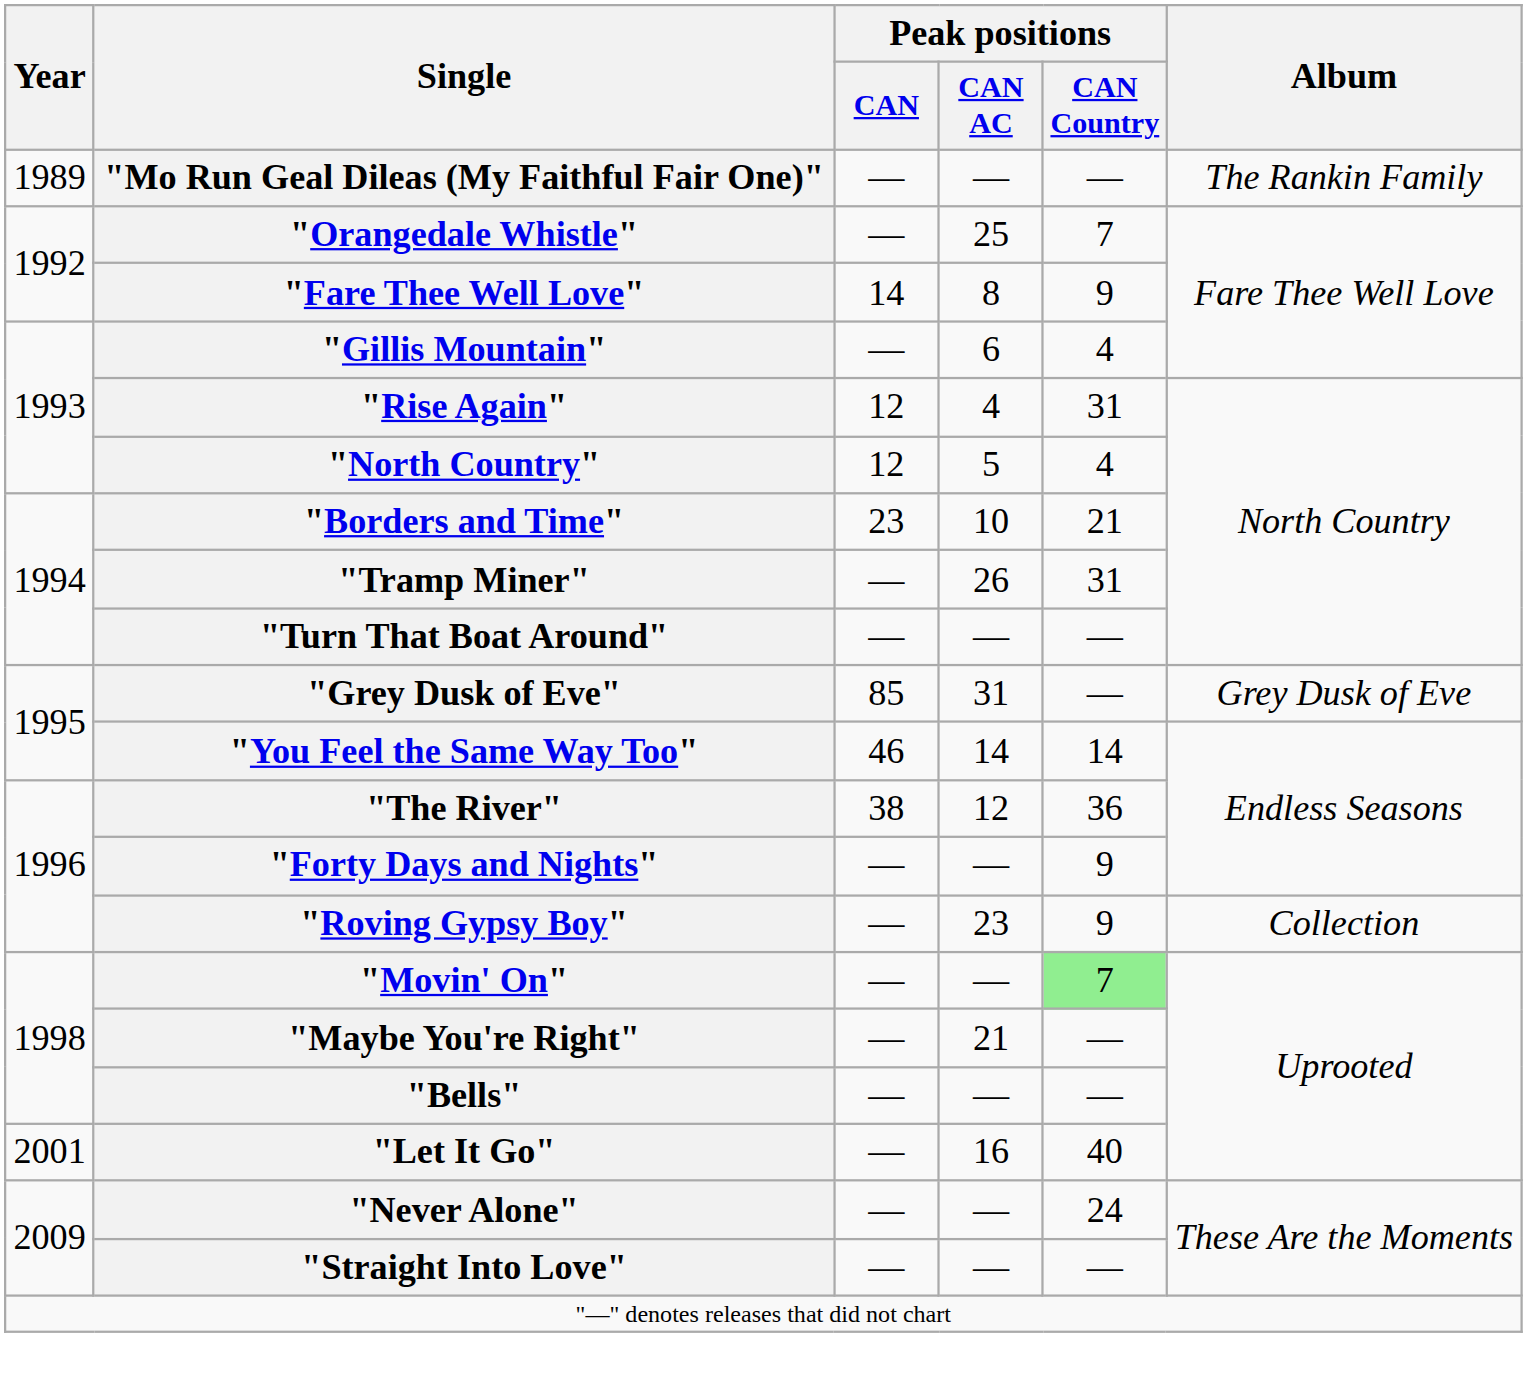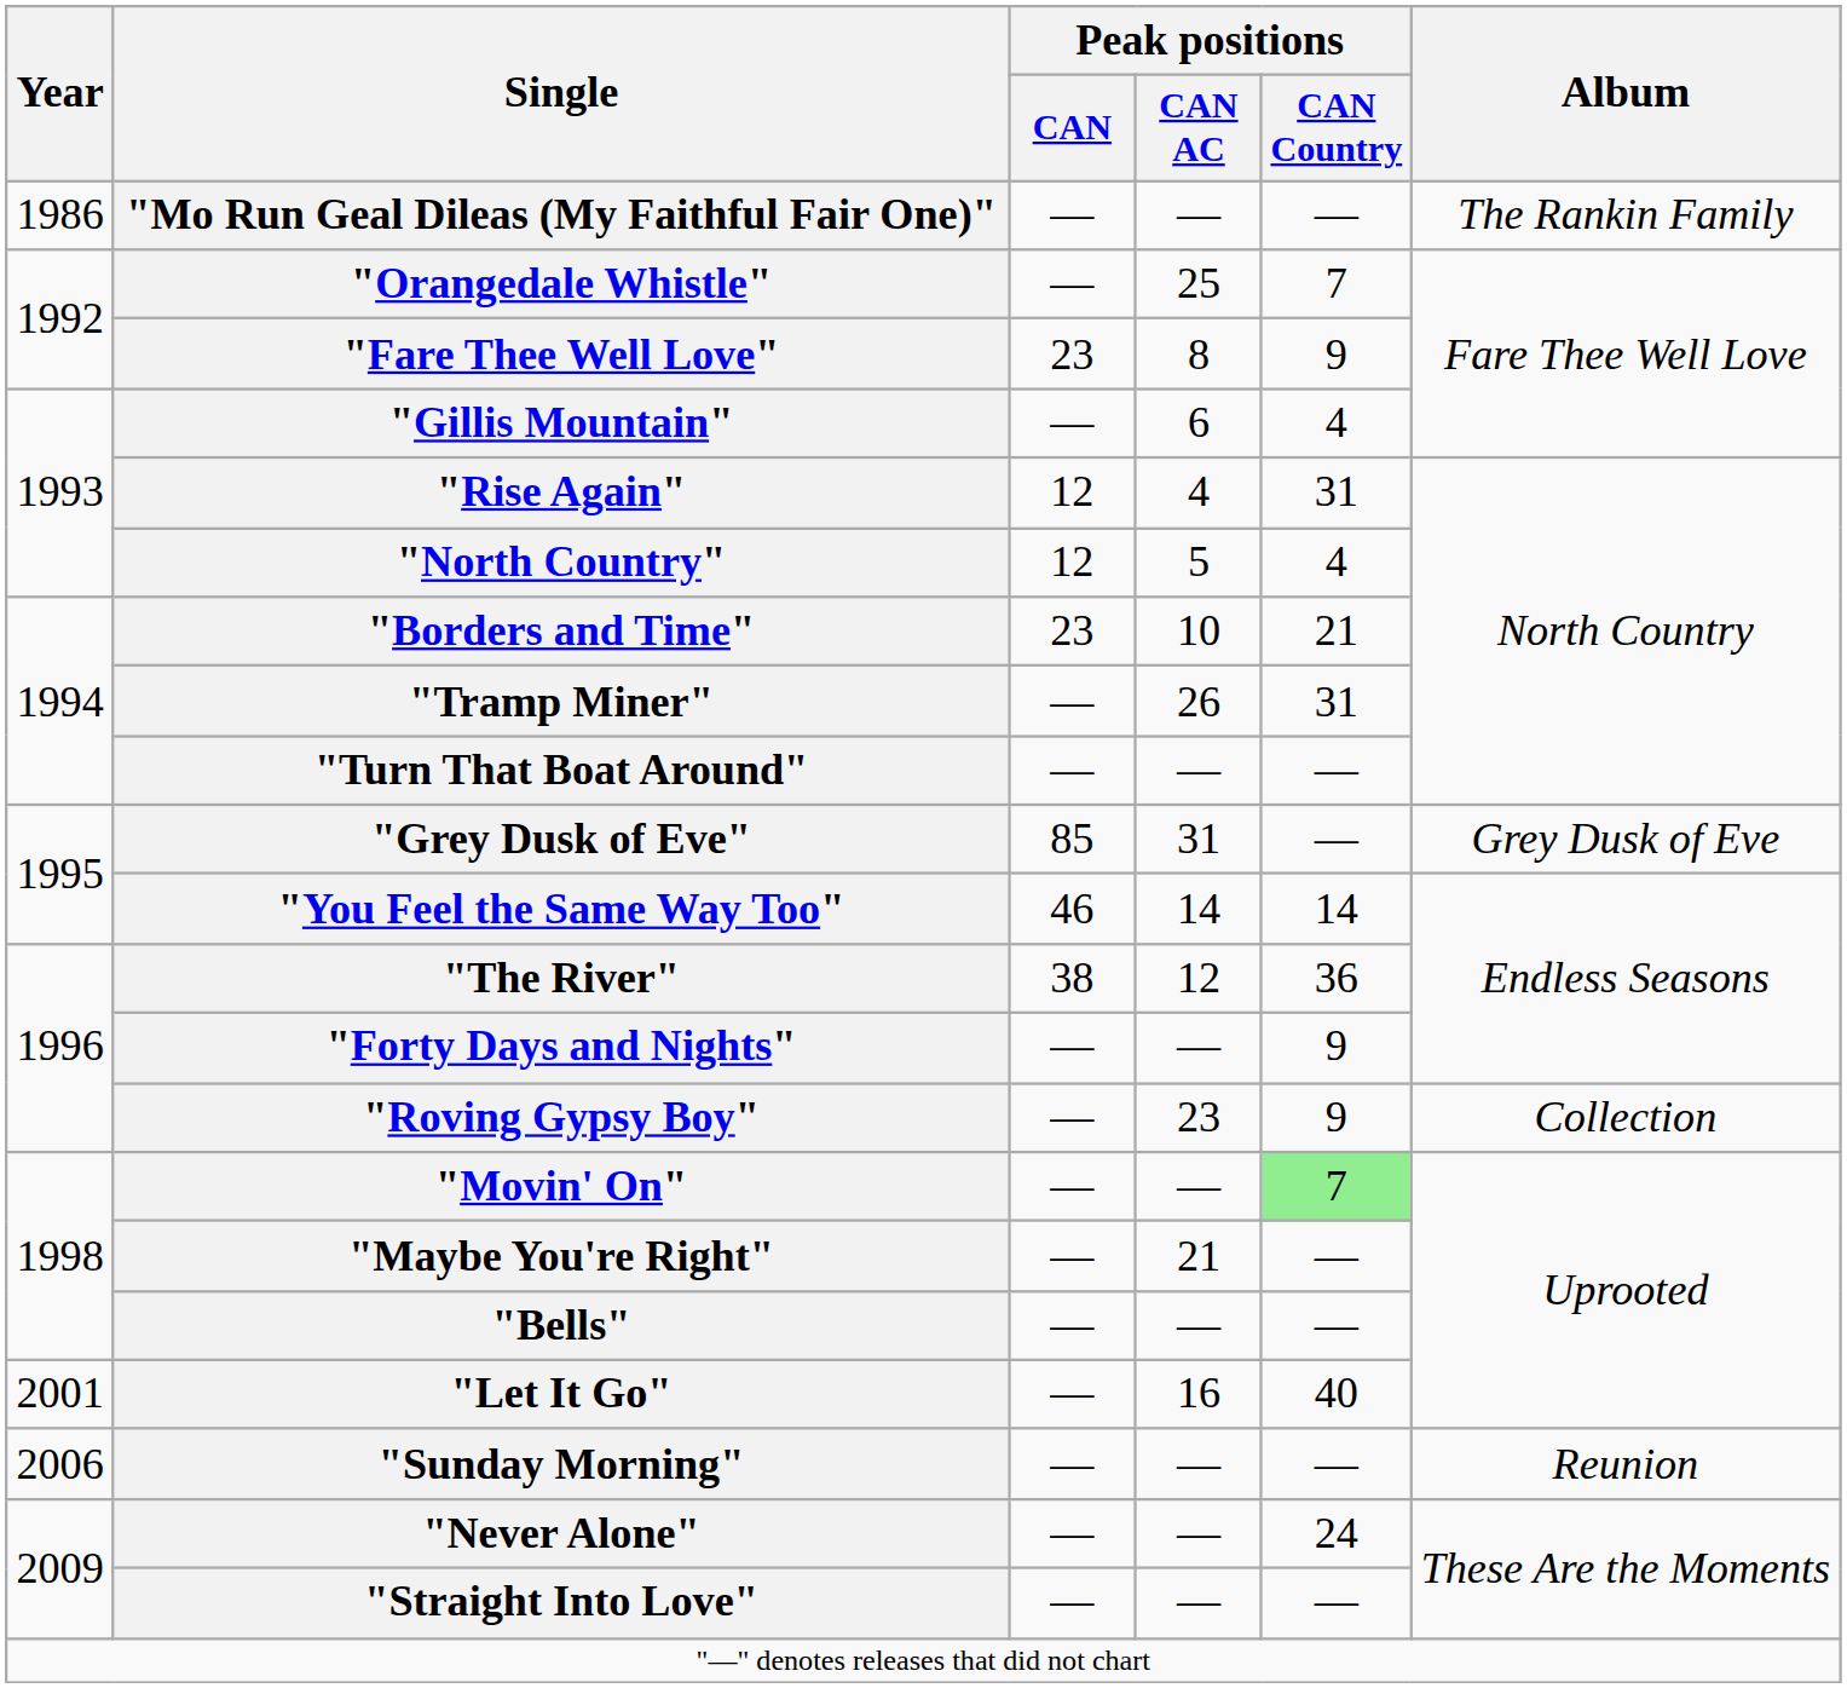"Mo Run Geal Dileas (My Faithful Fair One)" | Year: 1989 -> 1986
"Fare Thee Well Love" | Peak positions / CAN: 14 -> 23
+ row: 2006 | "Sunday Morning" | — | — | — | Reunion
